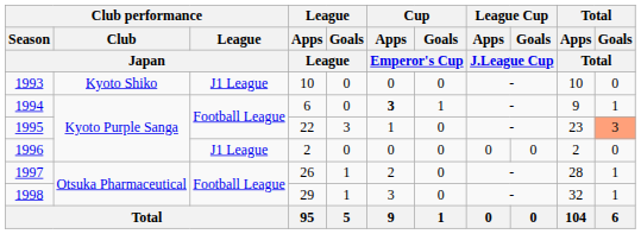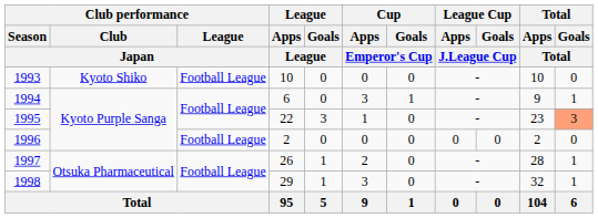1993 | Club performance / League / Japan: J1 League -> Football League
1994 | Cup / Apps / Emperor's Cup: bold -> normal
1996 | Club performance / League / Japan: J1 League -> Football League
